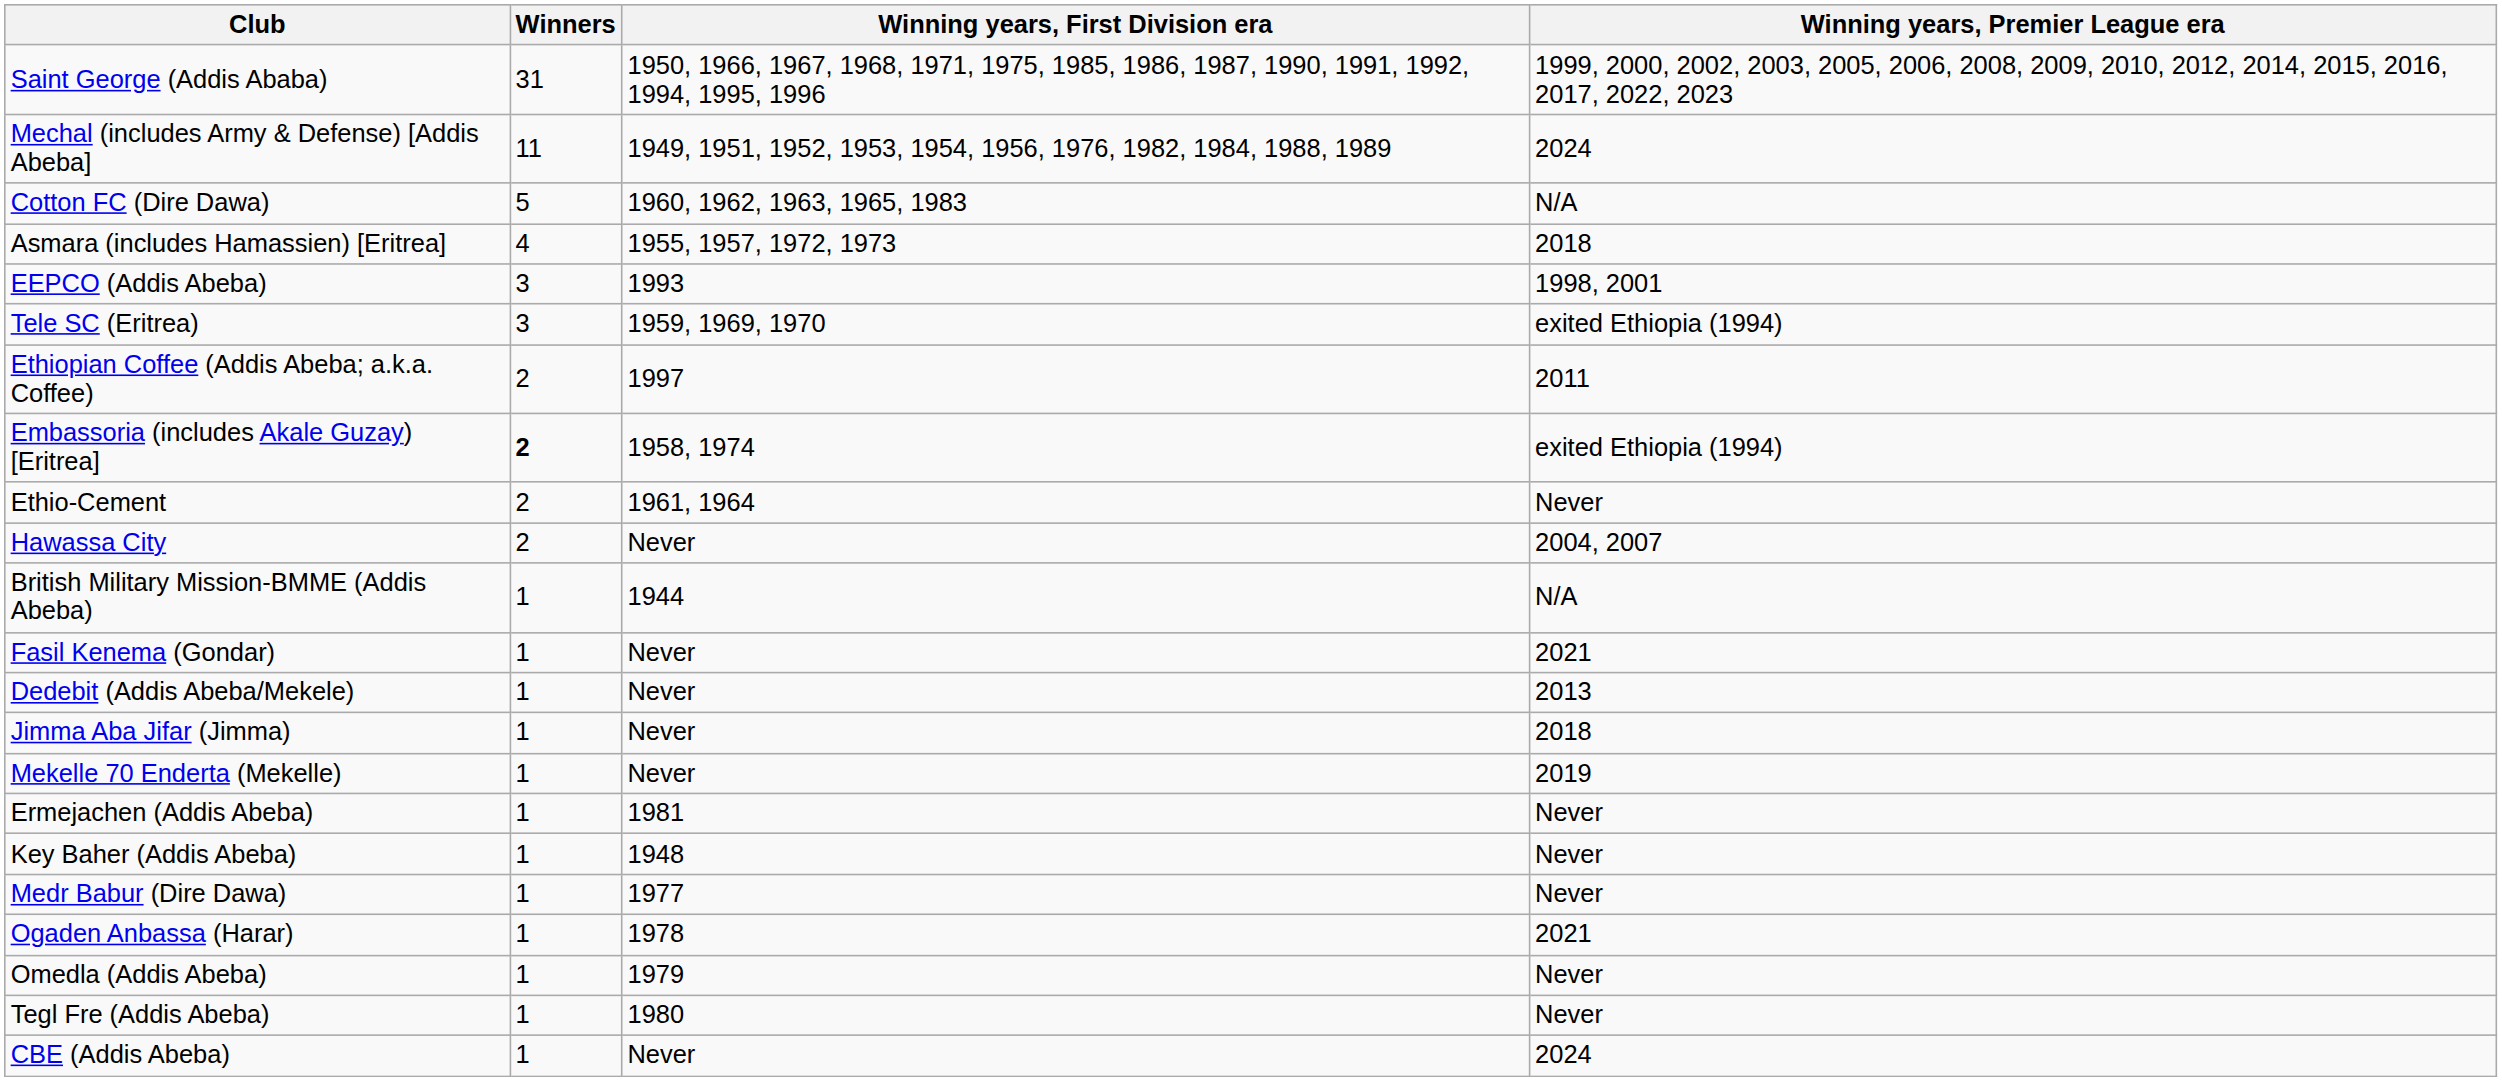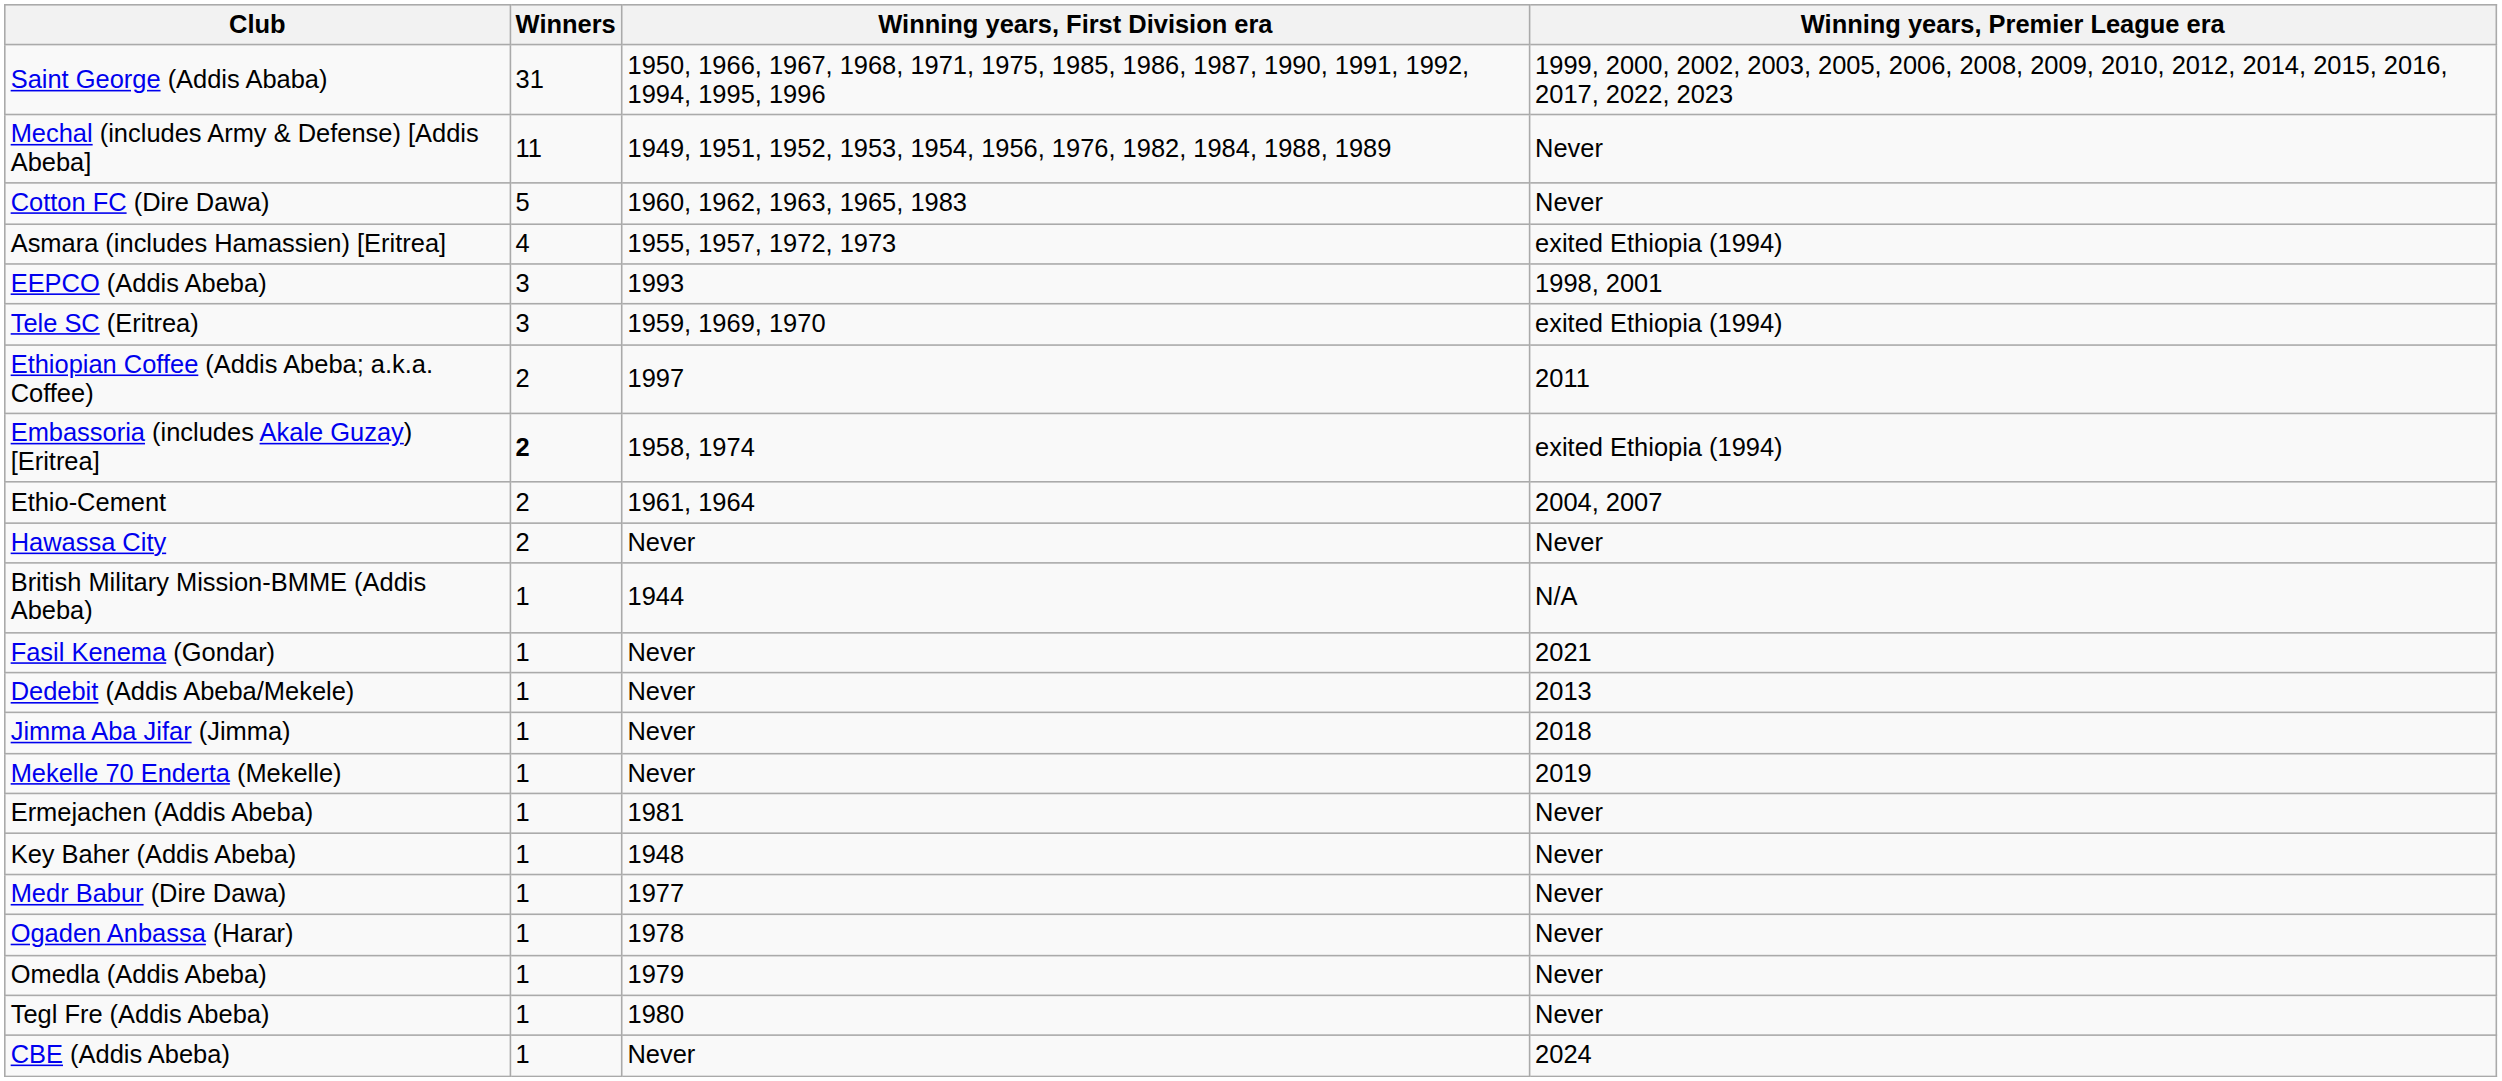Mechal (includes Army & Defense) [Addis Abeba] | Winning years, Premier League era: 2024 -> Never
Cotton FC (Dire Dawa) | Winning years, Premier League era: N/A -> Never
Asmara (includes Hamassien) [Eritrea] | Winning years, Premier League era: 2018 -> exited Ethiopia (1994)
Ethio-Cement | Winning years, Premier League era: Never -> 2004, 2007
Hawassa City | Winning years, Premier League era: 2004, 2007 -> Never
Ogaden Anbassa (Harar) | Winning years, Premier League era: 2021 -> Never
